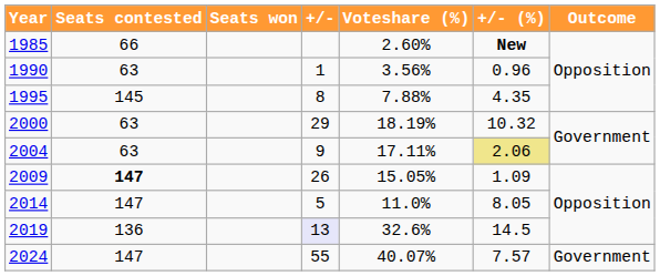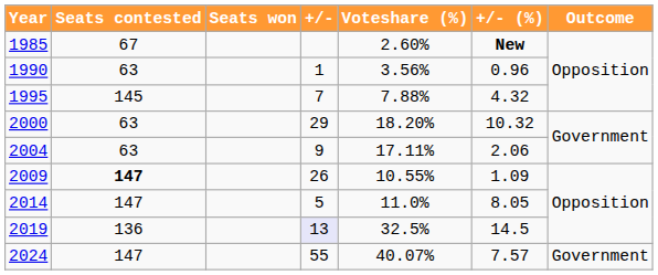1985 | Seats contested: 66 -> 67
1995 | +/-: 8 -> 7
1995 | +/- (%): 4.35 -> 4.32
2000 | Voteshare (%): 18.19% -> 18.20%
2004 | +/- (%): khaki background -> no background
2009 | Voteshare (%): 15.05% -> 10.55%
2019 | Voteshare (%): 32.6% -> 32.5%
